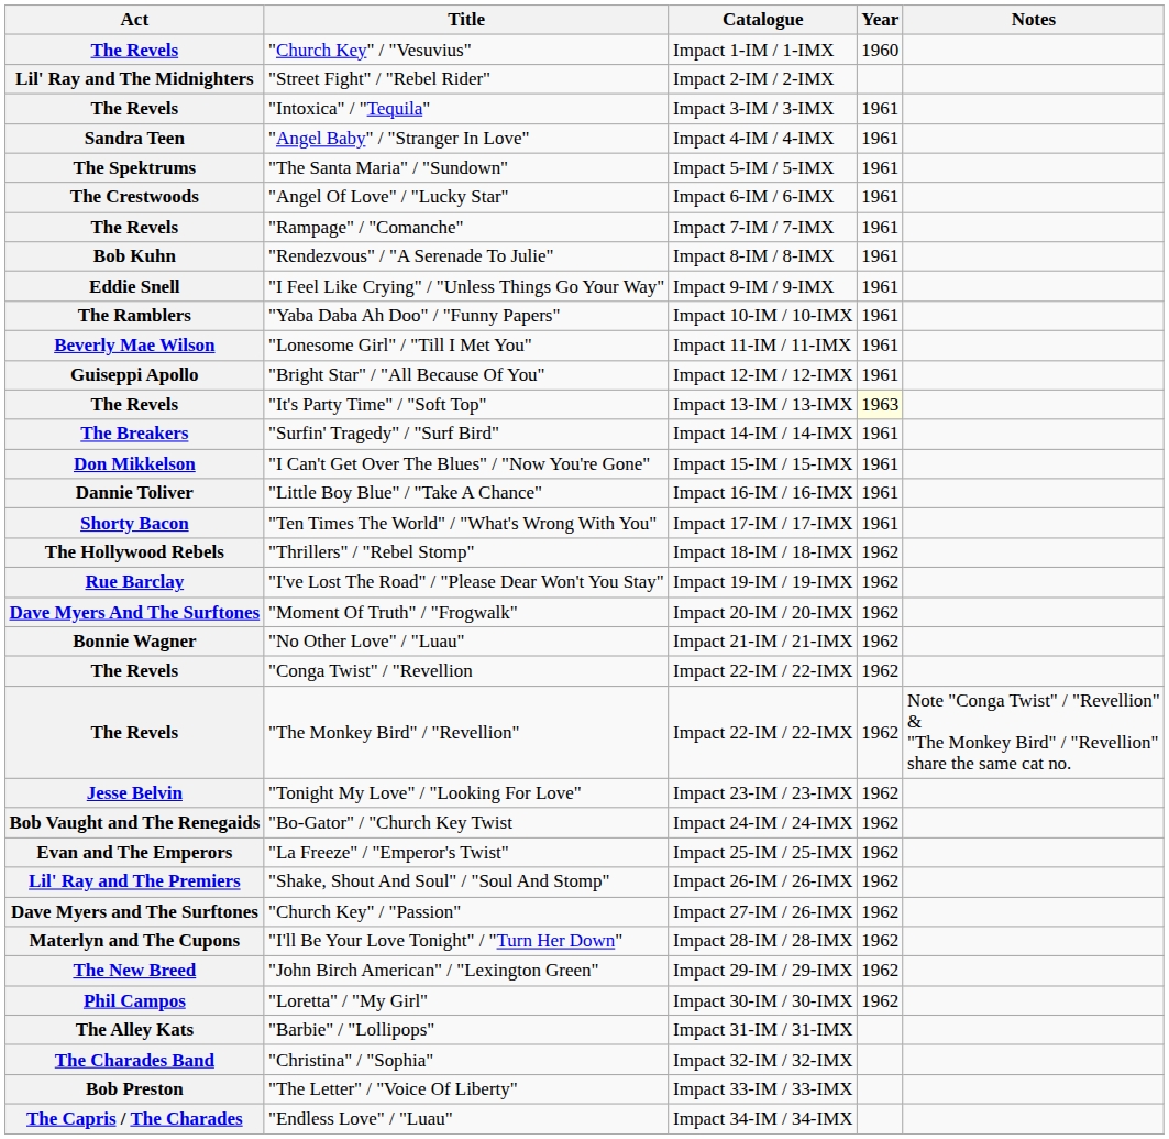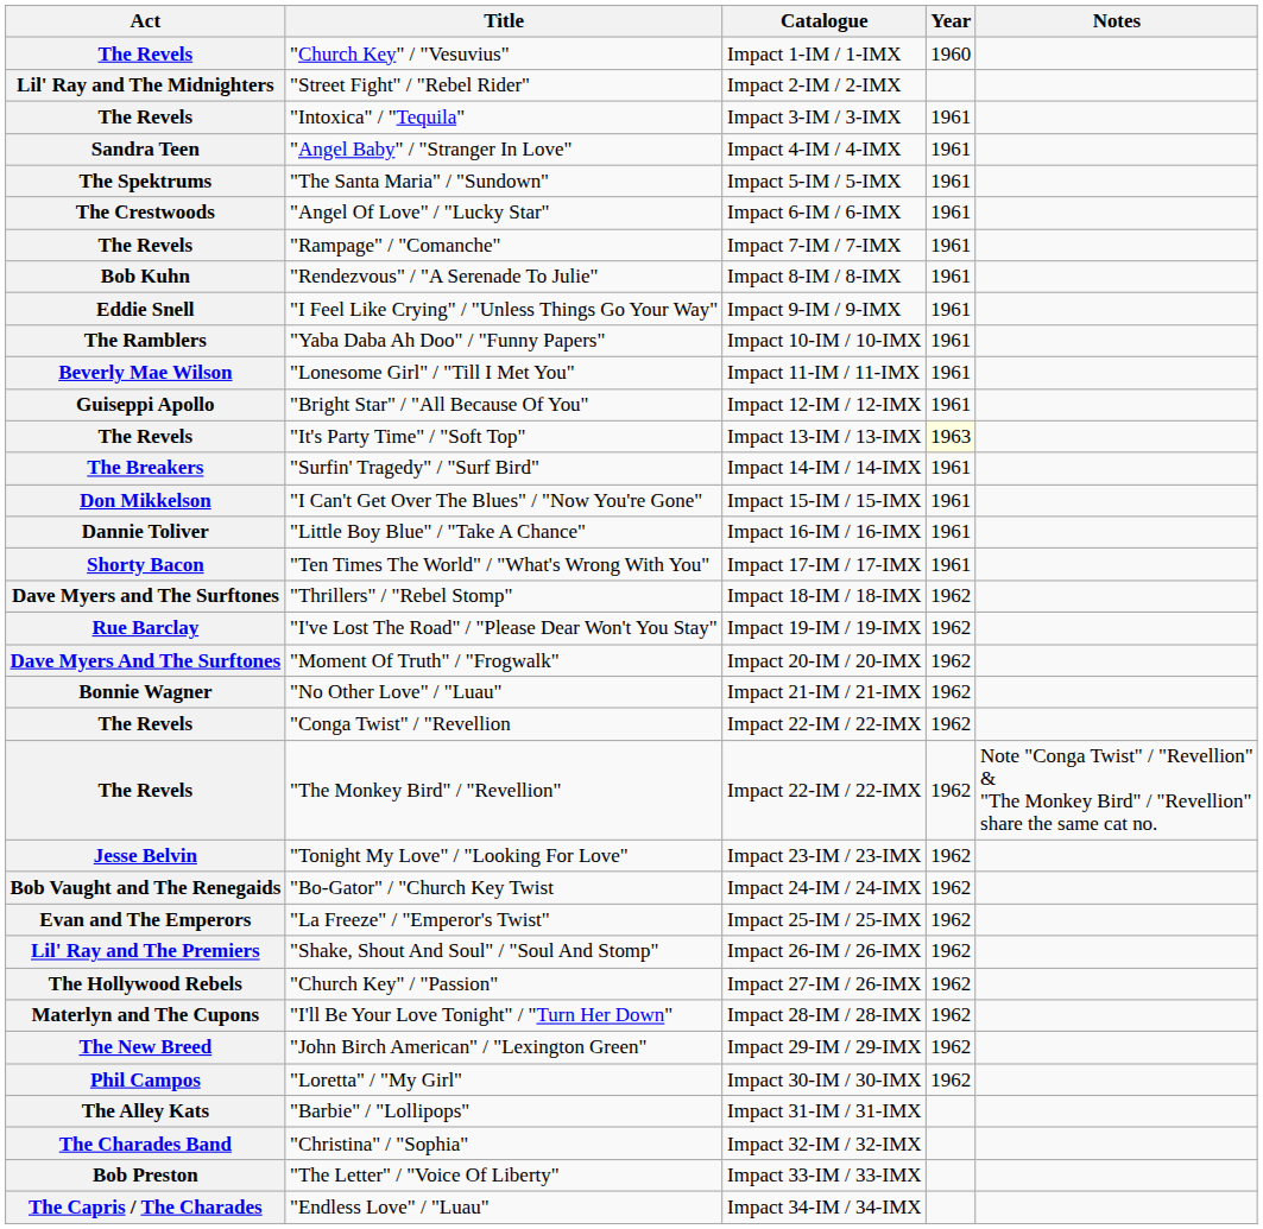"Thrillers" / "Rebel Stomp" | Act: The Hollywood Rebels -> Dave Myers and The Surftones
"Church Key" / "Passion" | Act: Dave Myers and The Surftones -> The Hollywood Rebels
